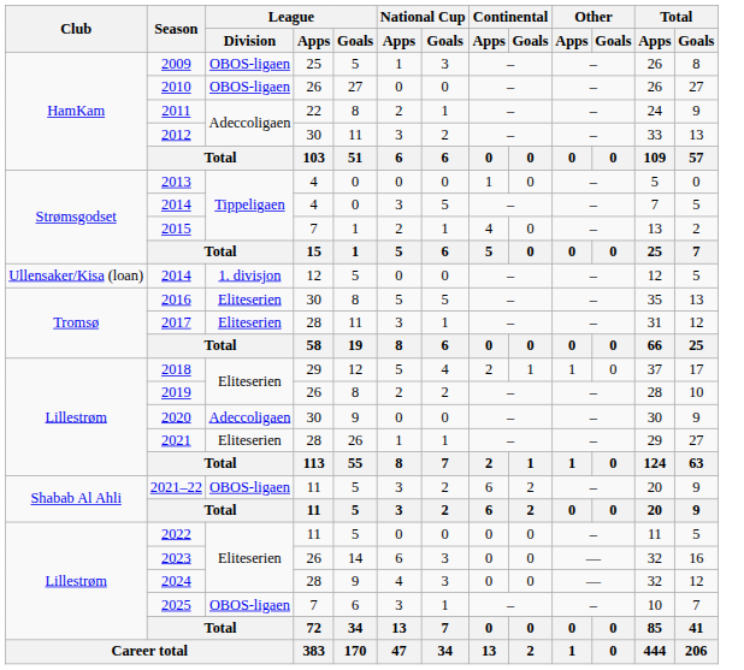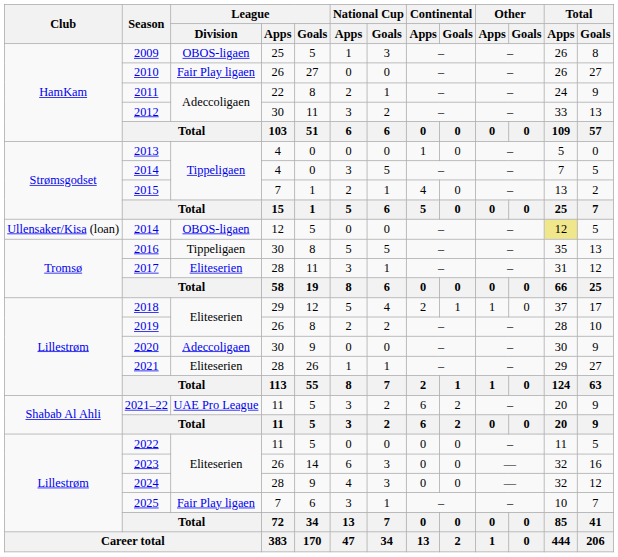2010 | League / Division: OBOS-ligaen -> Fair Play ligaen
2014 / 12 | League / Division: 1. divisjon -> OBOS-ligaen
2014 / 12 | Total / Apps: no background -> khaki background
2016 | League / Division: Eliteserien -> Tippeligaen
2021–22 | League / Division: OBOS-ligaen -> UAE Pro League
2025 | League / Division: OBOS-ligaen -> Fair Play ligaen
